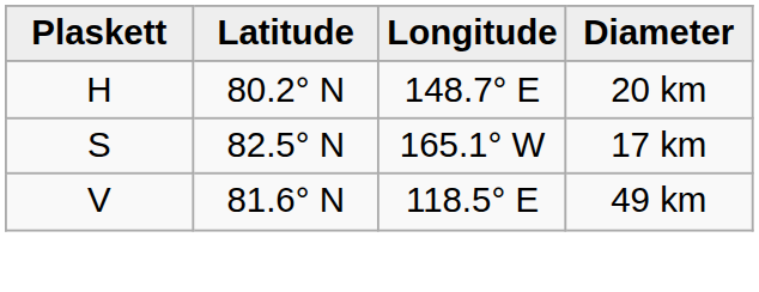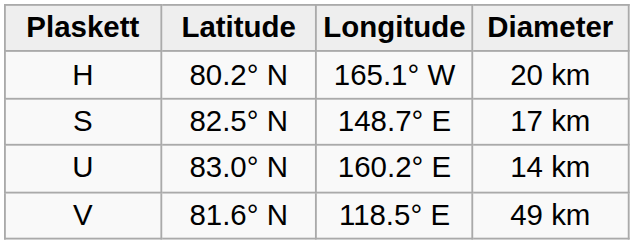20 km | Longitude: 148.7° E -> 165.1° W
17 km | Longitude: 165.1° W -> 148.7° E
+ row: U | 83.0° N | 160.2° E | 14 km
